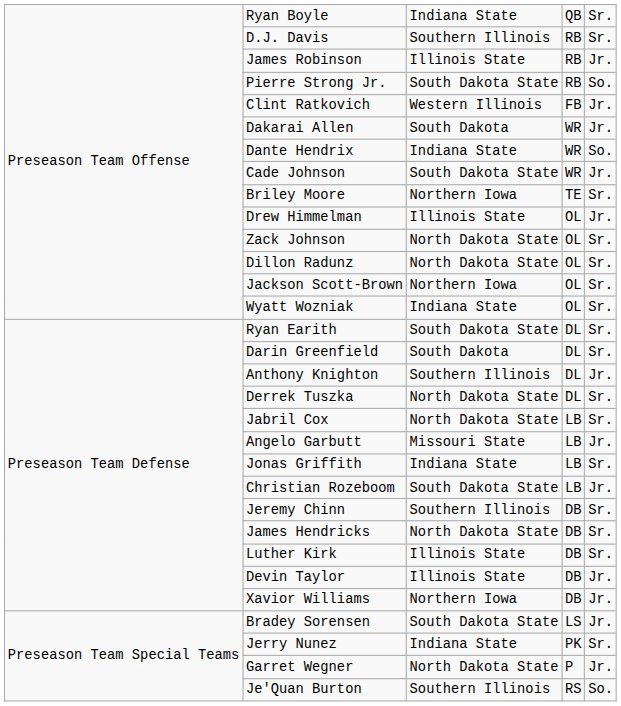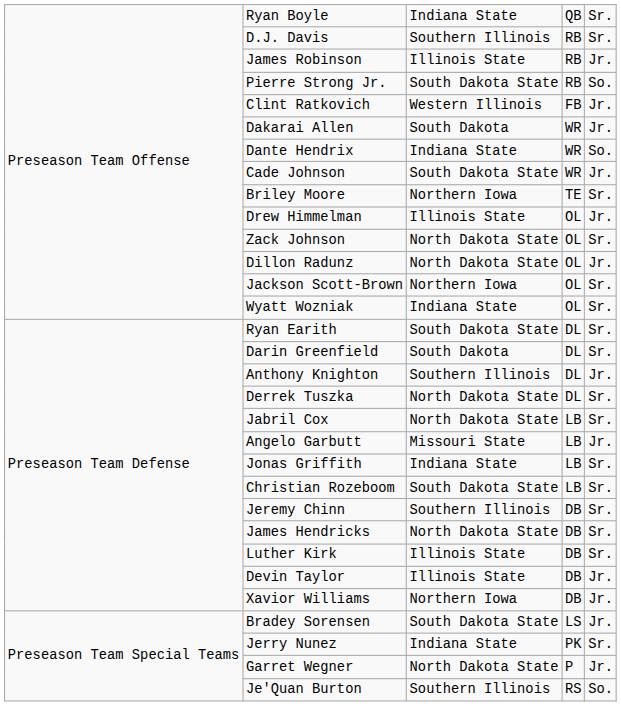Dillon Radunz | column 5: Sr. -> Jr.
Christian Rozeboom | column 5: Jr. -> Sr.
